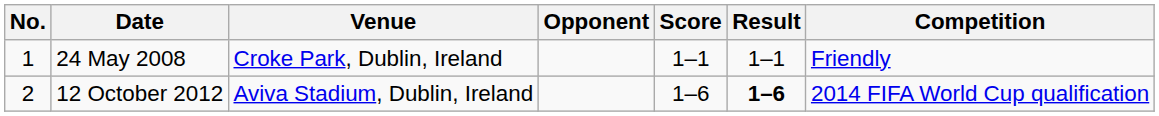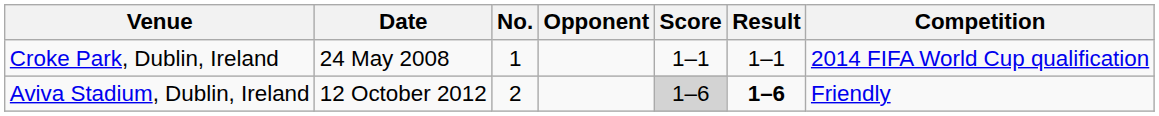columns swapped: No. <-> Venue
24 May 2008 | Competition: Friendly -> 2014 FIFA World Cup qualification
12 October 2012 | Score: no background -> lightgrey background
12 October 2012 | Competition: 2014 FIFA World Cup qualification -> Friendly
